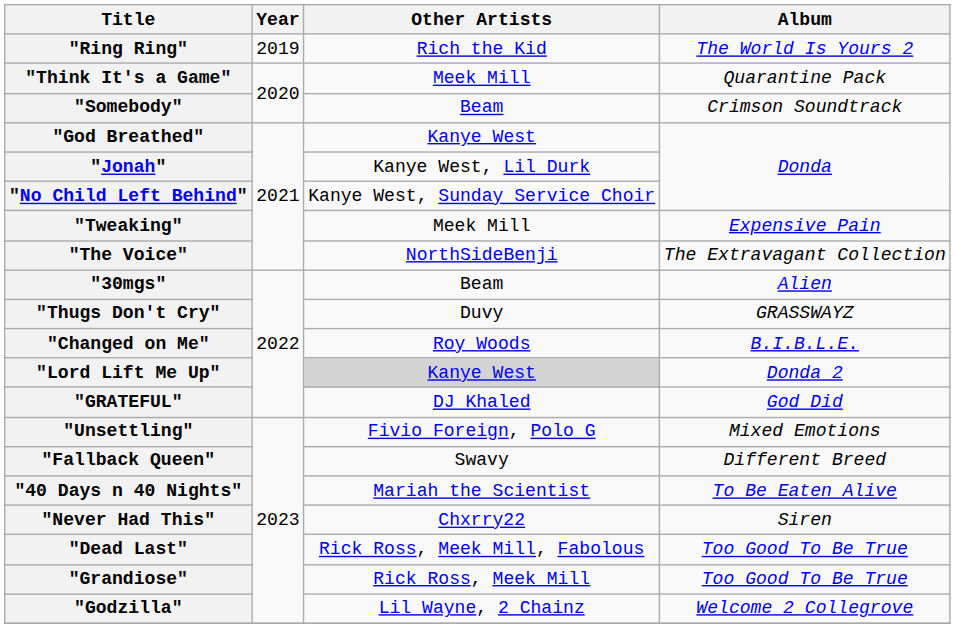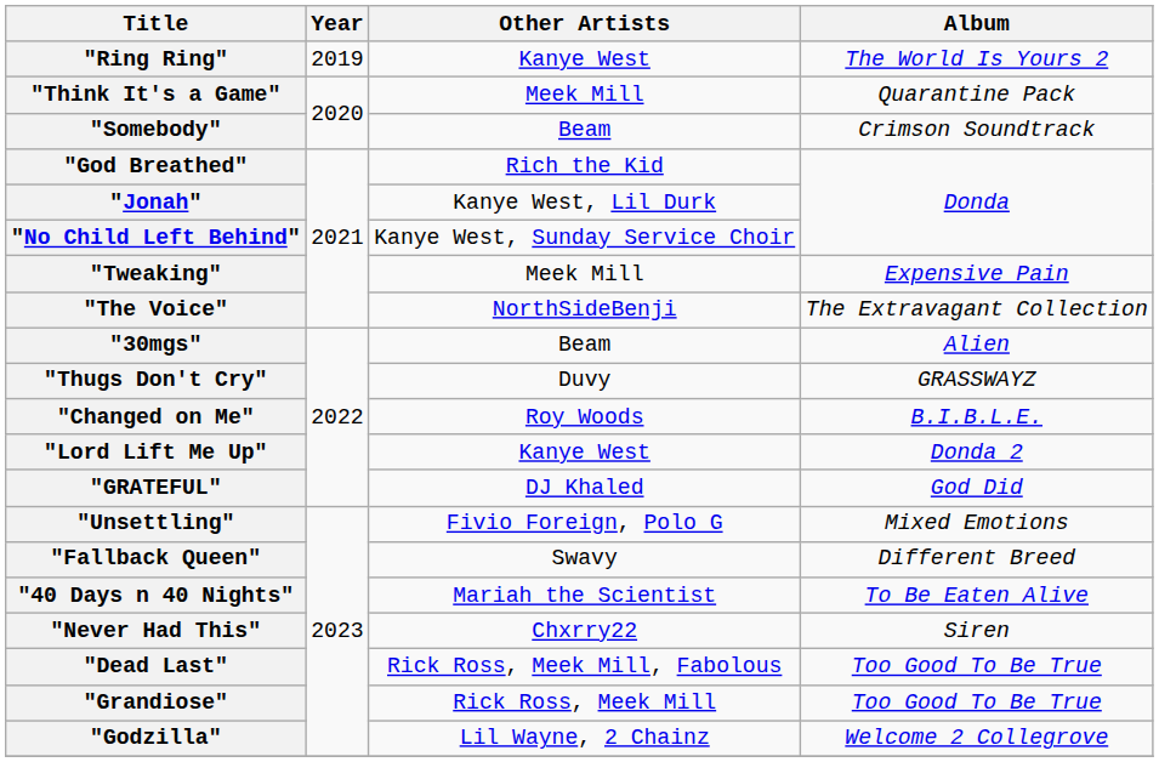"Ring Ring" | Other Artists: Rich the Kid -> Kanye West
"God Breathed" | Other Artists: Kanye West -> Rich the Kid
"Lord Lift Me Up" | Other Artists: lightgrey background -> no background
